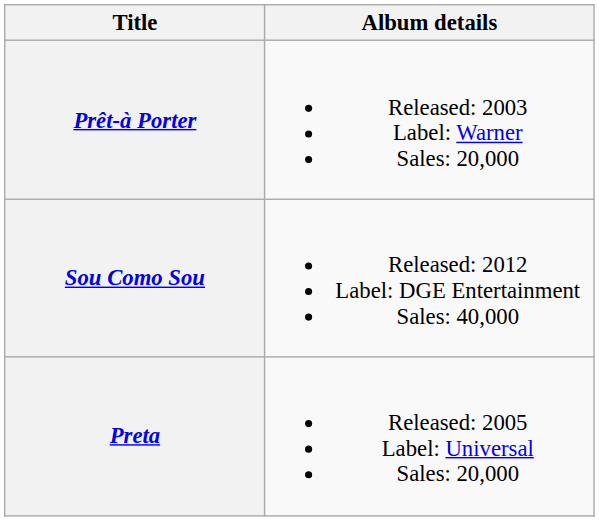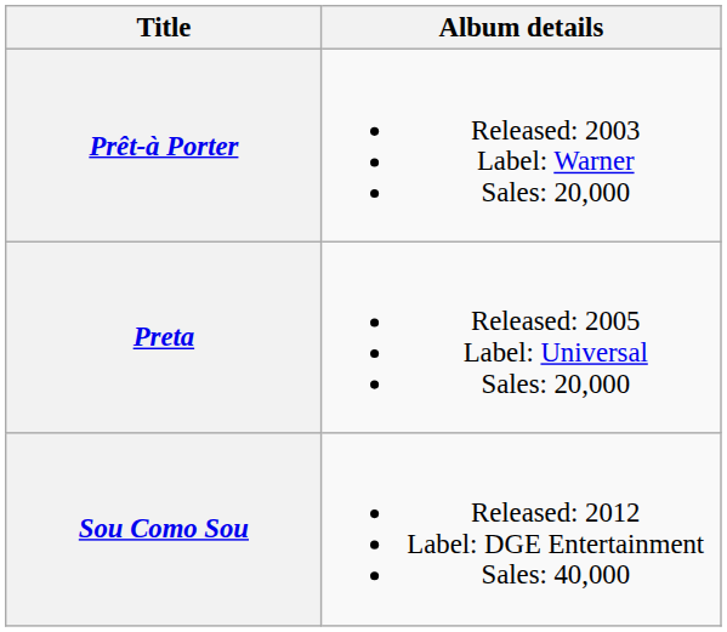rows swapped: Preta <-> Sou Como Sou
